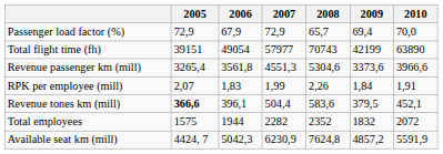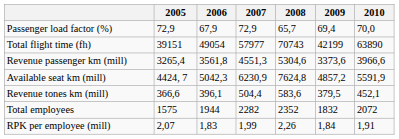rows swapped: Available seat km (mill) <-> RPK per employee (mill)
Revenue tones km (mill) | 2005: bold -> normal
